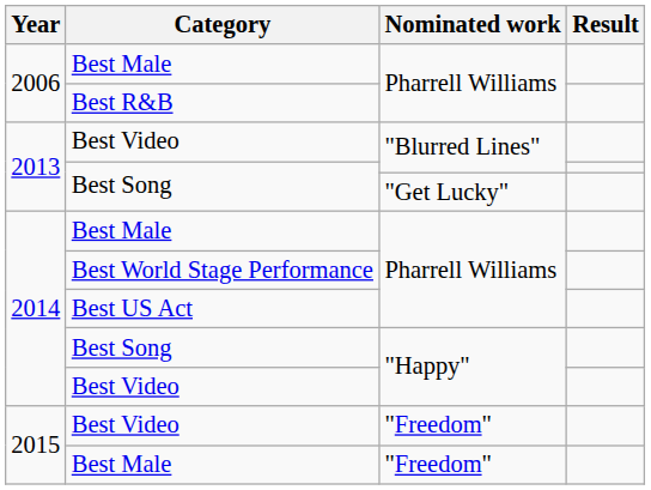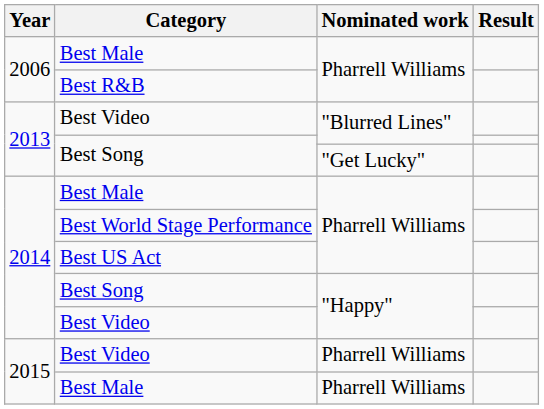2015 / Best Video | Nominated work: "Freedom" -> Pharrell Williams
2015 / Best Male | Nominated work: "Freedom" -> Pharrell Williams
